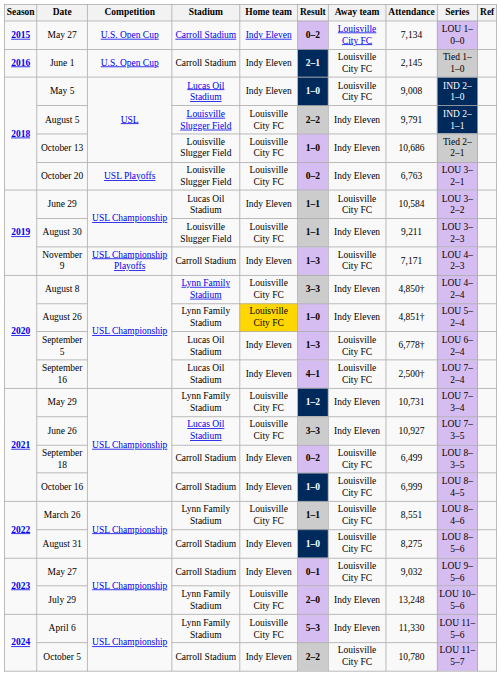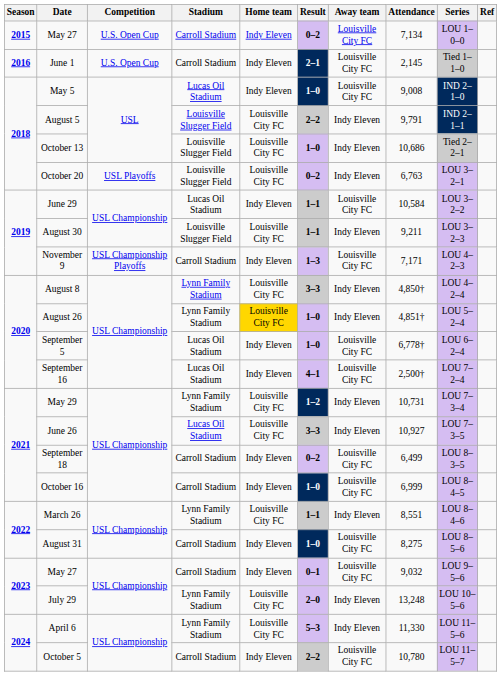September 5 | Result: 1–3 -> 1–0
March 26 | Away team: Louisville City FC -> Indy Eleven
